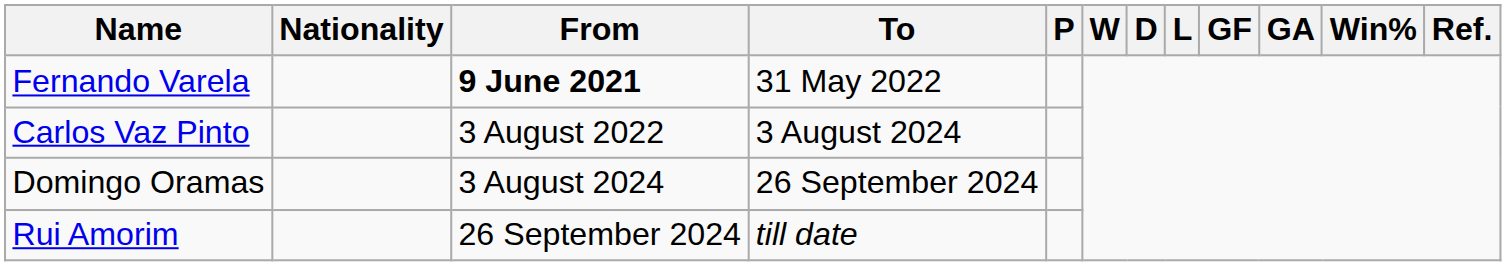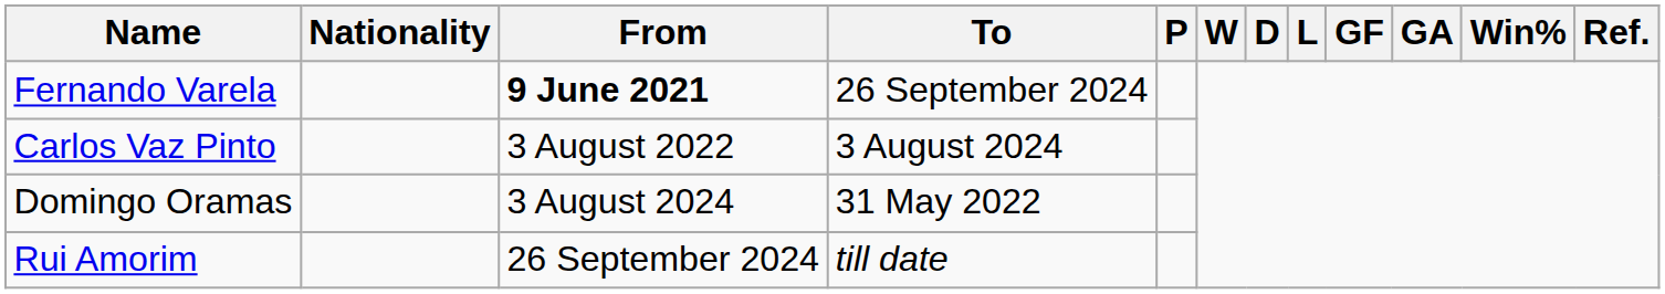Fernando Varela | To: 31 May 2022 -> 26 September 2024
Domingo Oramas | To: 26 September 2024 -> 31 May 2022
